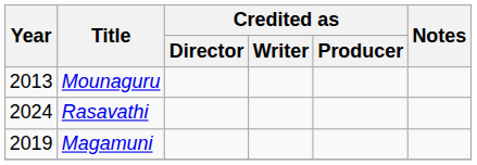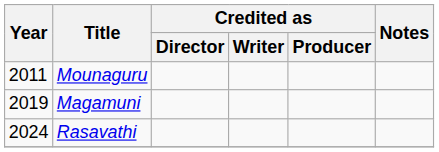Mounaguru | Year: 2013 -> 2011
rows swapped: Magamuni <-> Rasavathi
